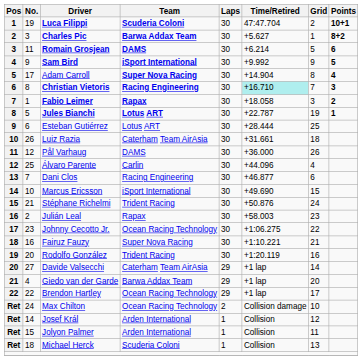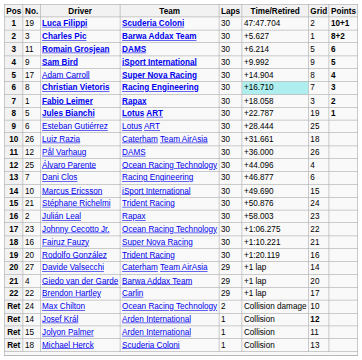Álvaro Parente | Team: Carlin -> Ocean Racing Technology
Brendon Hartley | Team: Ocean Racing Technology -> Carlin
Josef Král | Grid: normal -> bold
